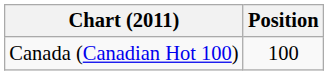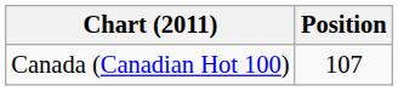Canada (Canadian Hot 100) | Position: 100 -> 107
